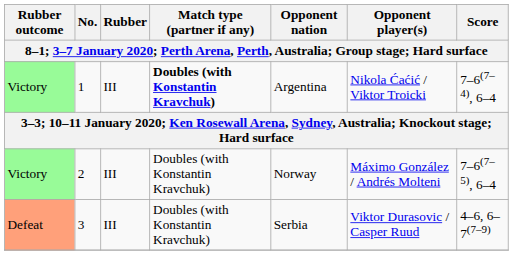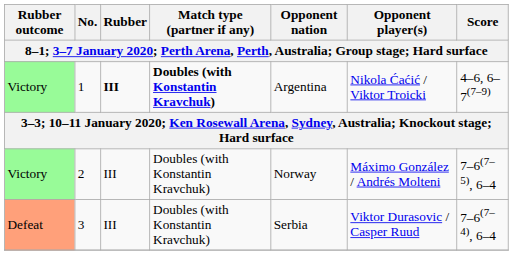1 | Rubber: normal -> bold
1 | Score: 7–6(7–4), 6–4 -> 4–6, 6–7(7–9)
3 | Score: 4–6, 6–7(7–9) -> 7–6(7–4), 6–4
